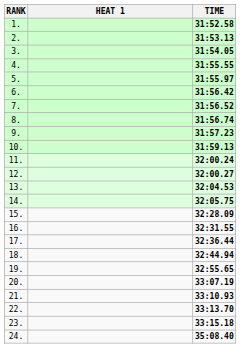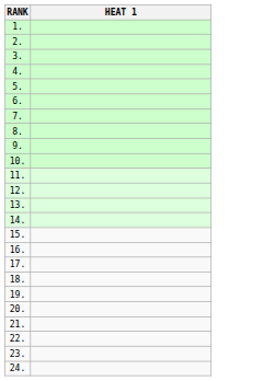- column: TIME | 31:52.58 | 31:53.13 | 31:54.05 | 31:55.55 | 31:55.97 | 31:56.42 | 31:56.52 | 31:56.74 | 31:57.23 | 31:59.13 | 32:00.24 | 32:00.27 | 32:04.53 | 32:05.75 | 32:28.09 | 32:31.55 | 32:36.44 | 32:44.94 | 32:55.65 | 33:07.19 | 33:10.93 | 33:13.70 | 33:15.18 | 35:08.40
